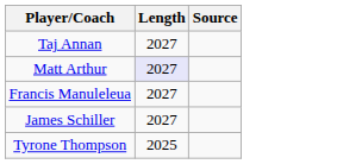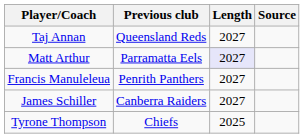+ column: Previous club | Queensland Reds | Parramatta Eels | Penrith Panthers | Canberra Raiders | Chiefs
